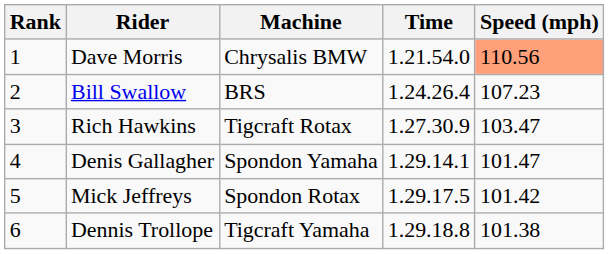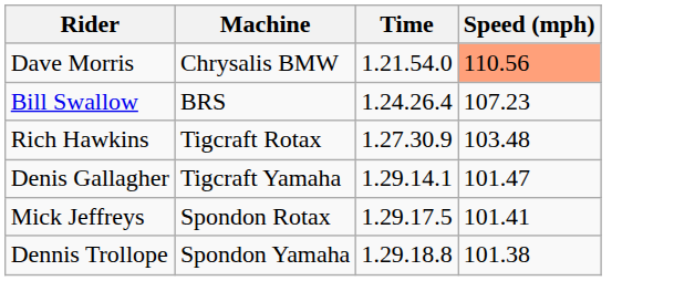- column: Rank | 1 | 2 | 3 | 4 | 5 | 6
Rich Hawkins | Speed (mph): 103.47 -> 103.48
Denis Gallagher | Machine: Spondon Yamaha -> Tigcraft Yamaha
Mick Jeffreys | Speed (mph): 101.42 -> 101.41
Dennis Trollope | Machine: Tigcraft Yamaha -> Spondon Yamaha
